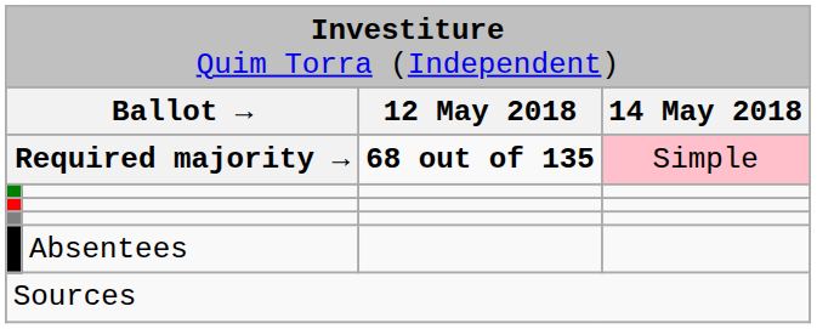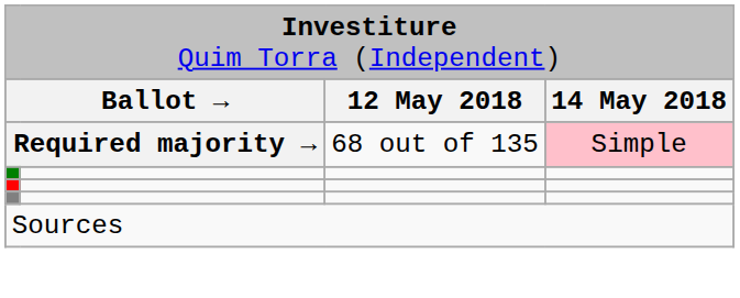Required majority → | column 3: bold -> normal
- row: Absentees
